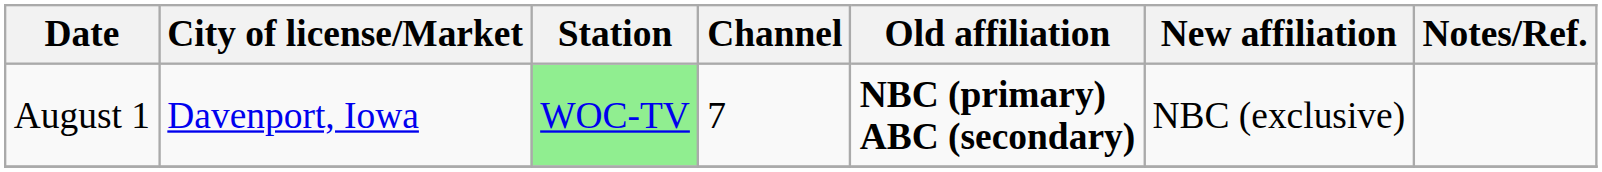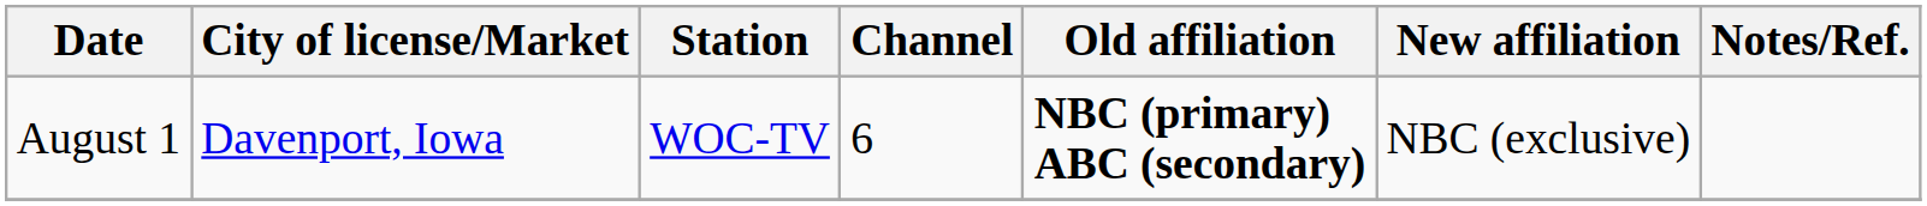August 1 | Station: lightgreen background -> no background
August 1 | Channel: 7 -> 6
